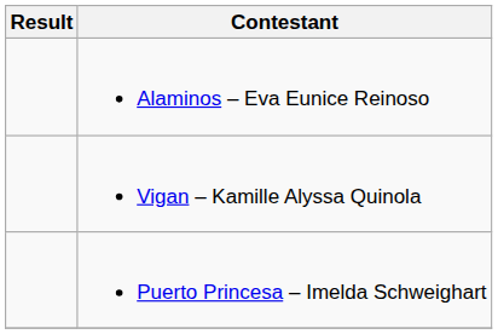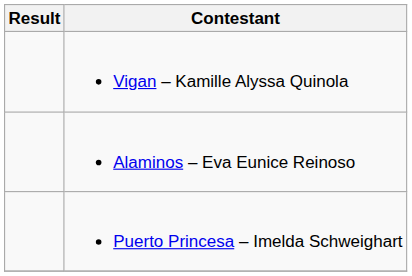rows swapped: Vigan – Kamille Alyssa Quinola <-> Alaminos – Eva Eunice Reinoso
